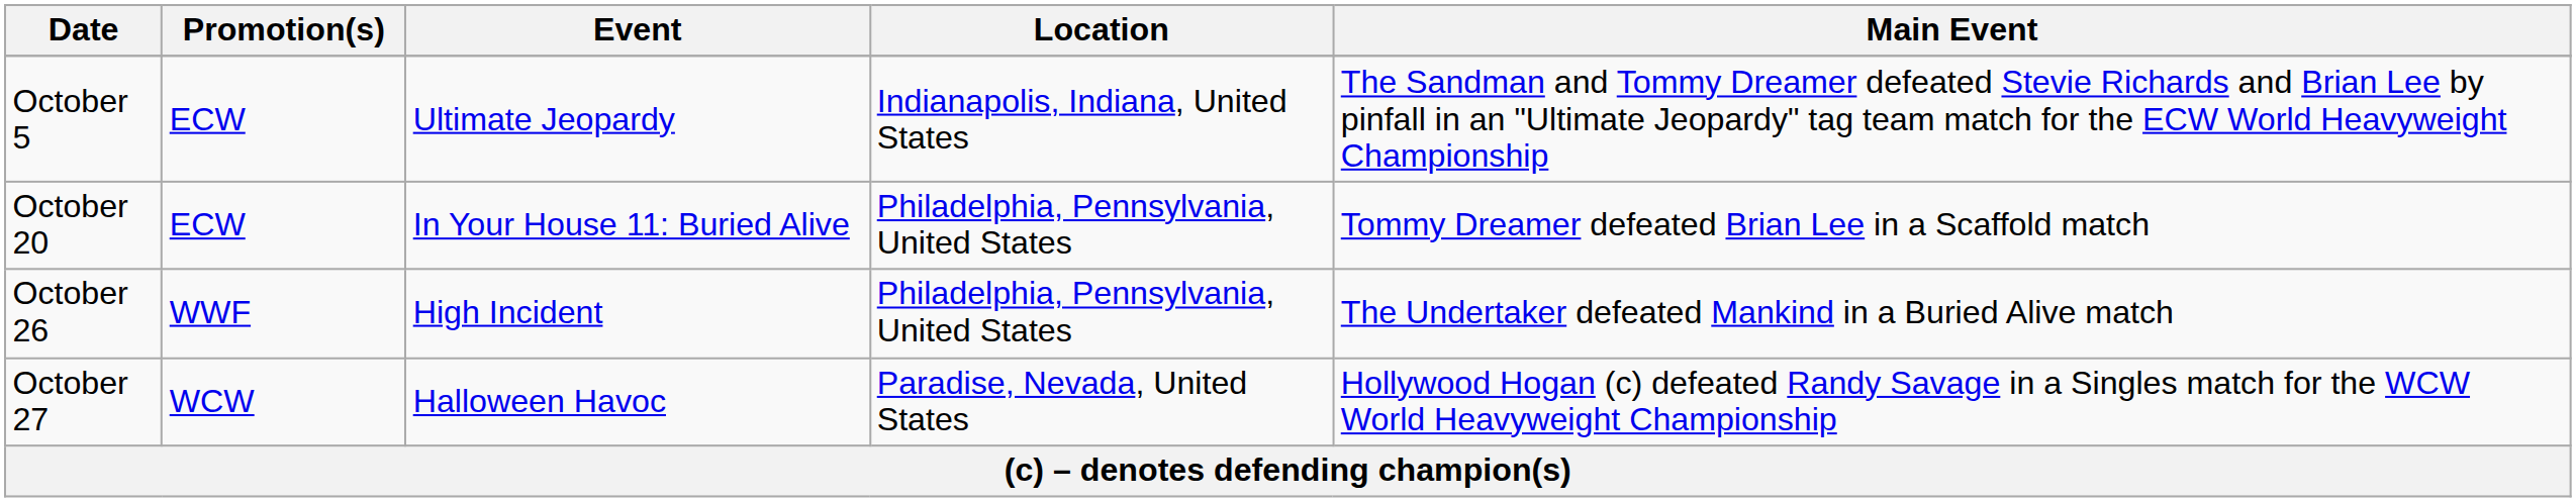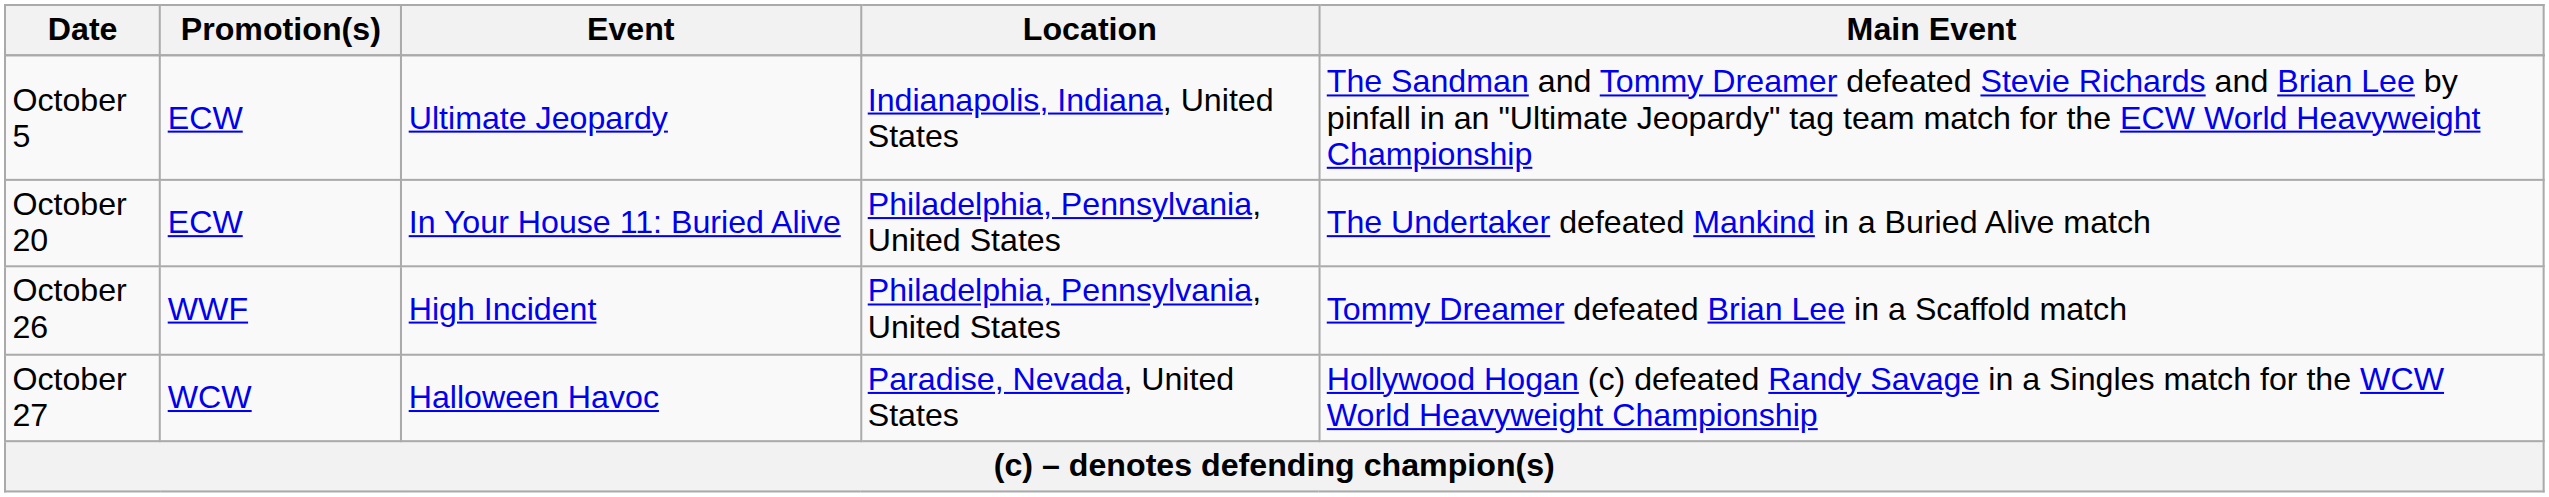October 20 | Main Event: Tommy Dreamer defeated Brian Lee in a Scaffold match -> The Undertaker defeated Mankind in a Buried Alive match
October 26 | Main Event: The Undertaker defeated Mankind in a Buried Alive match -> Tommy Dreamer defeated Brian Lee in a Scaffold match
